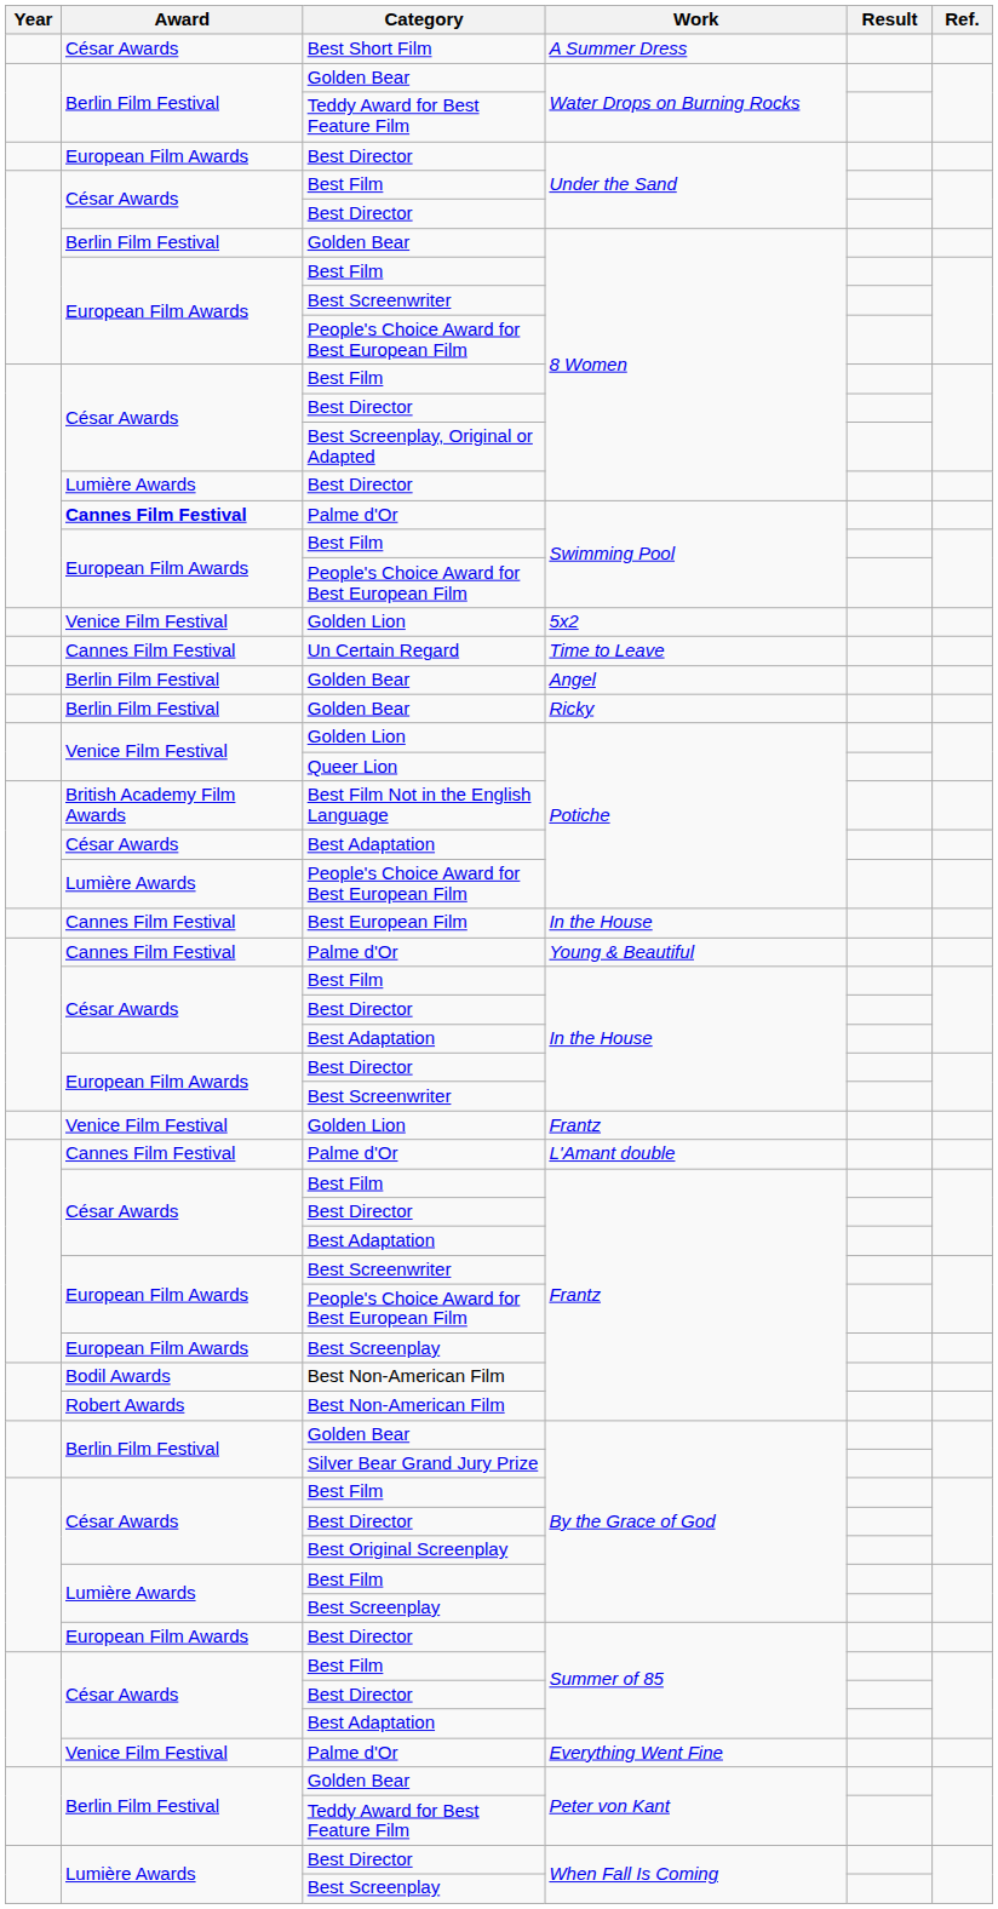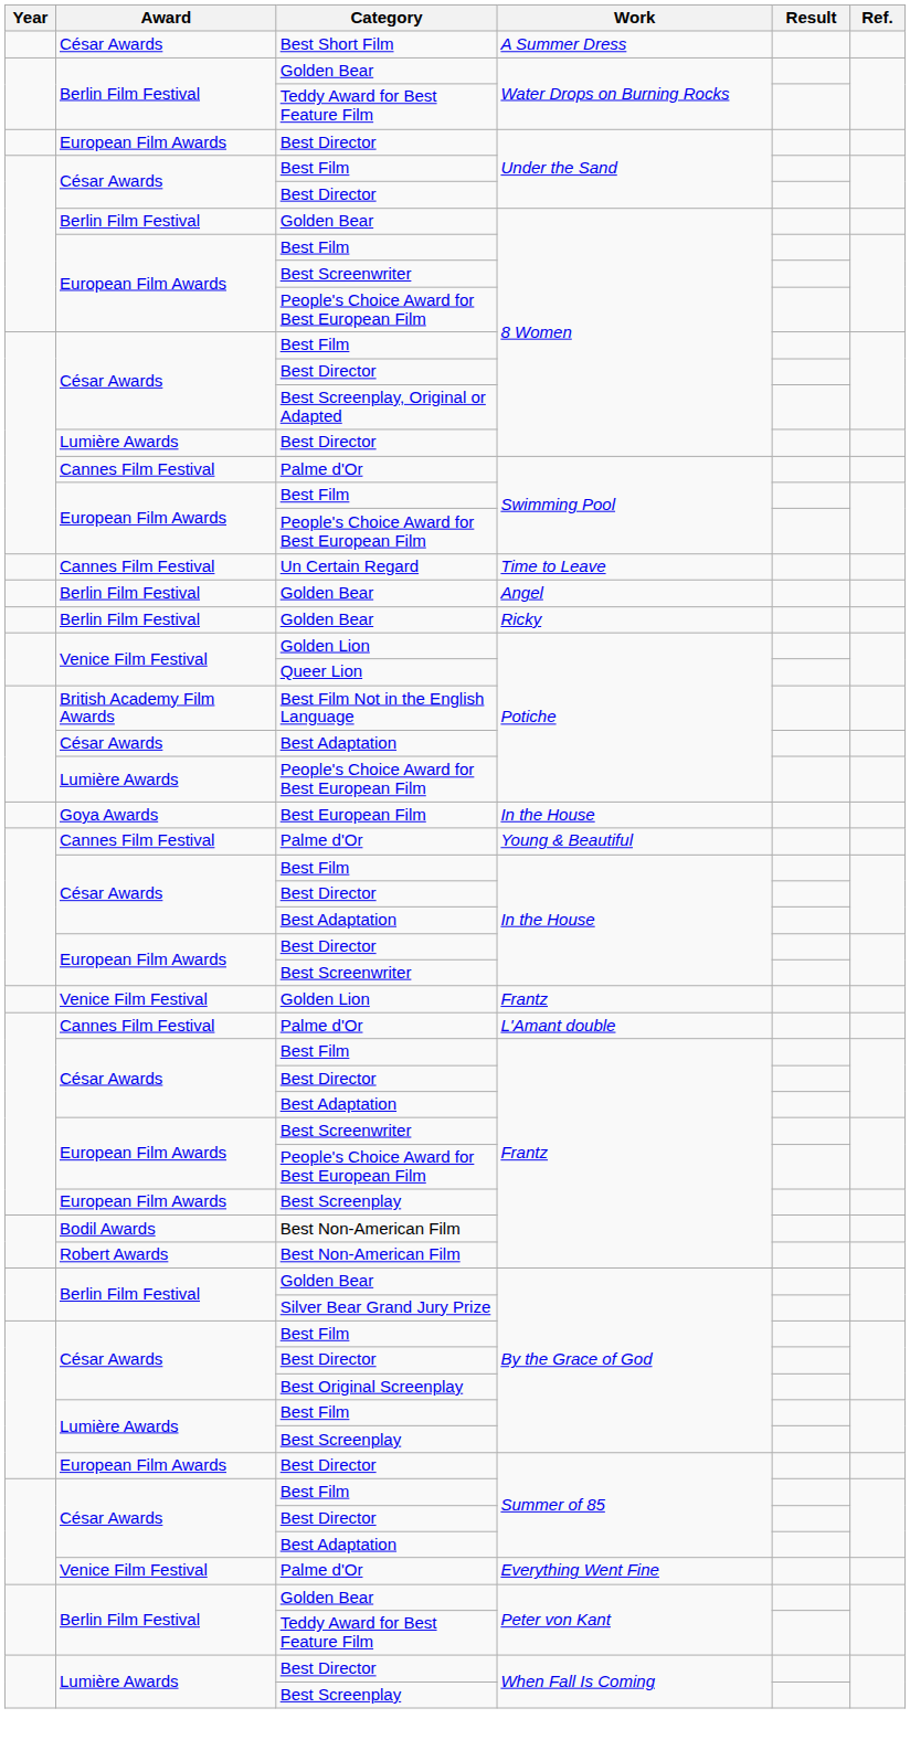Palme d'Or / Swimming Pool | Award: bold -> normal
- row: Venice Film Festival | Golden Lion | 5x2
Best European Film | Award: Cannes Film Festival -> Goya Awards
